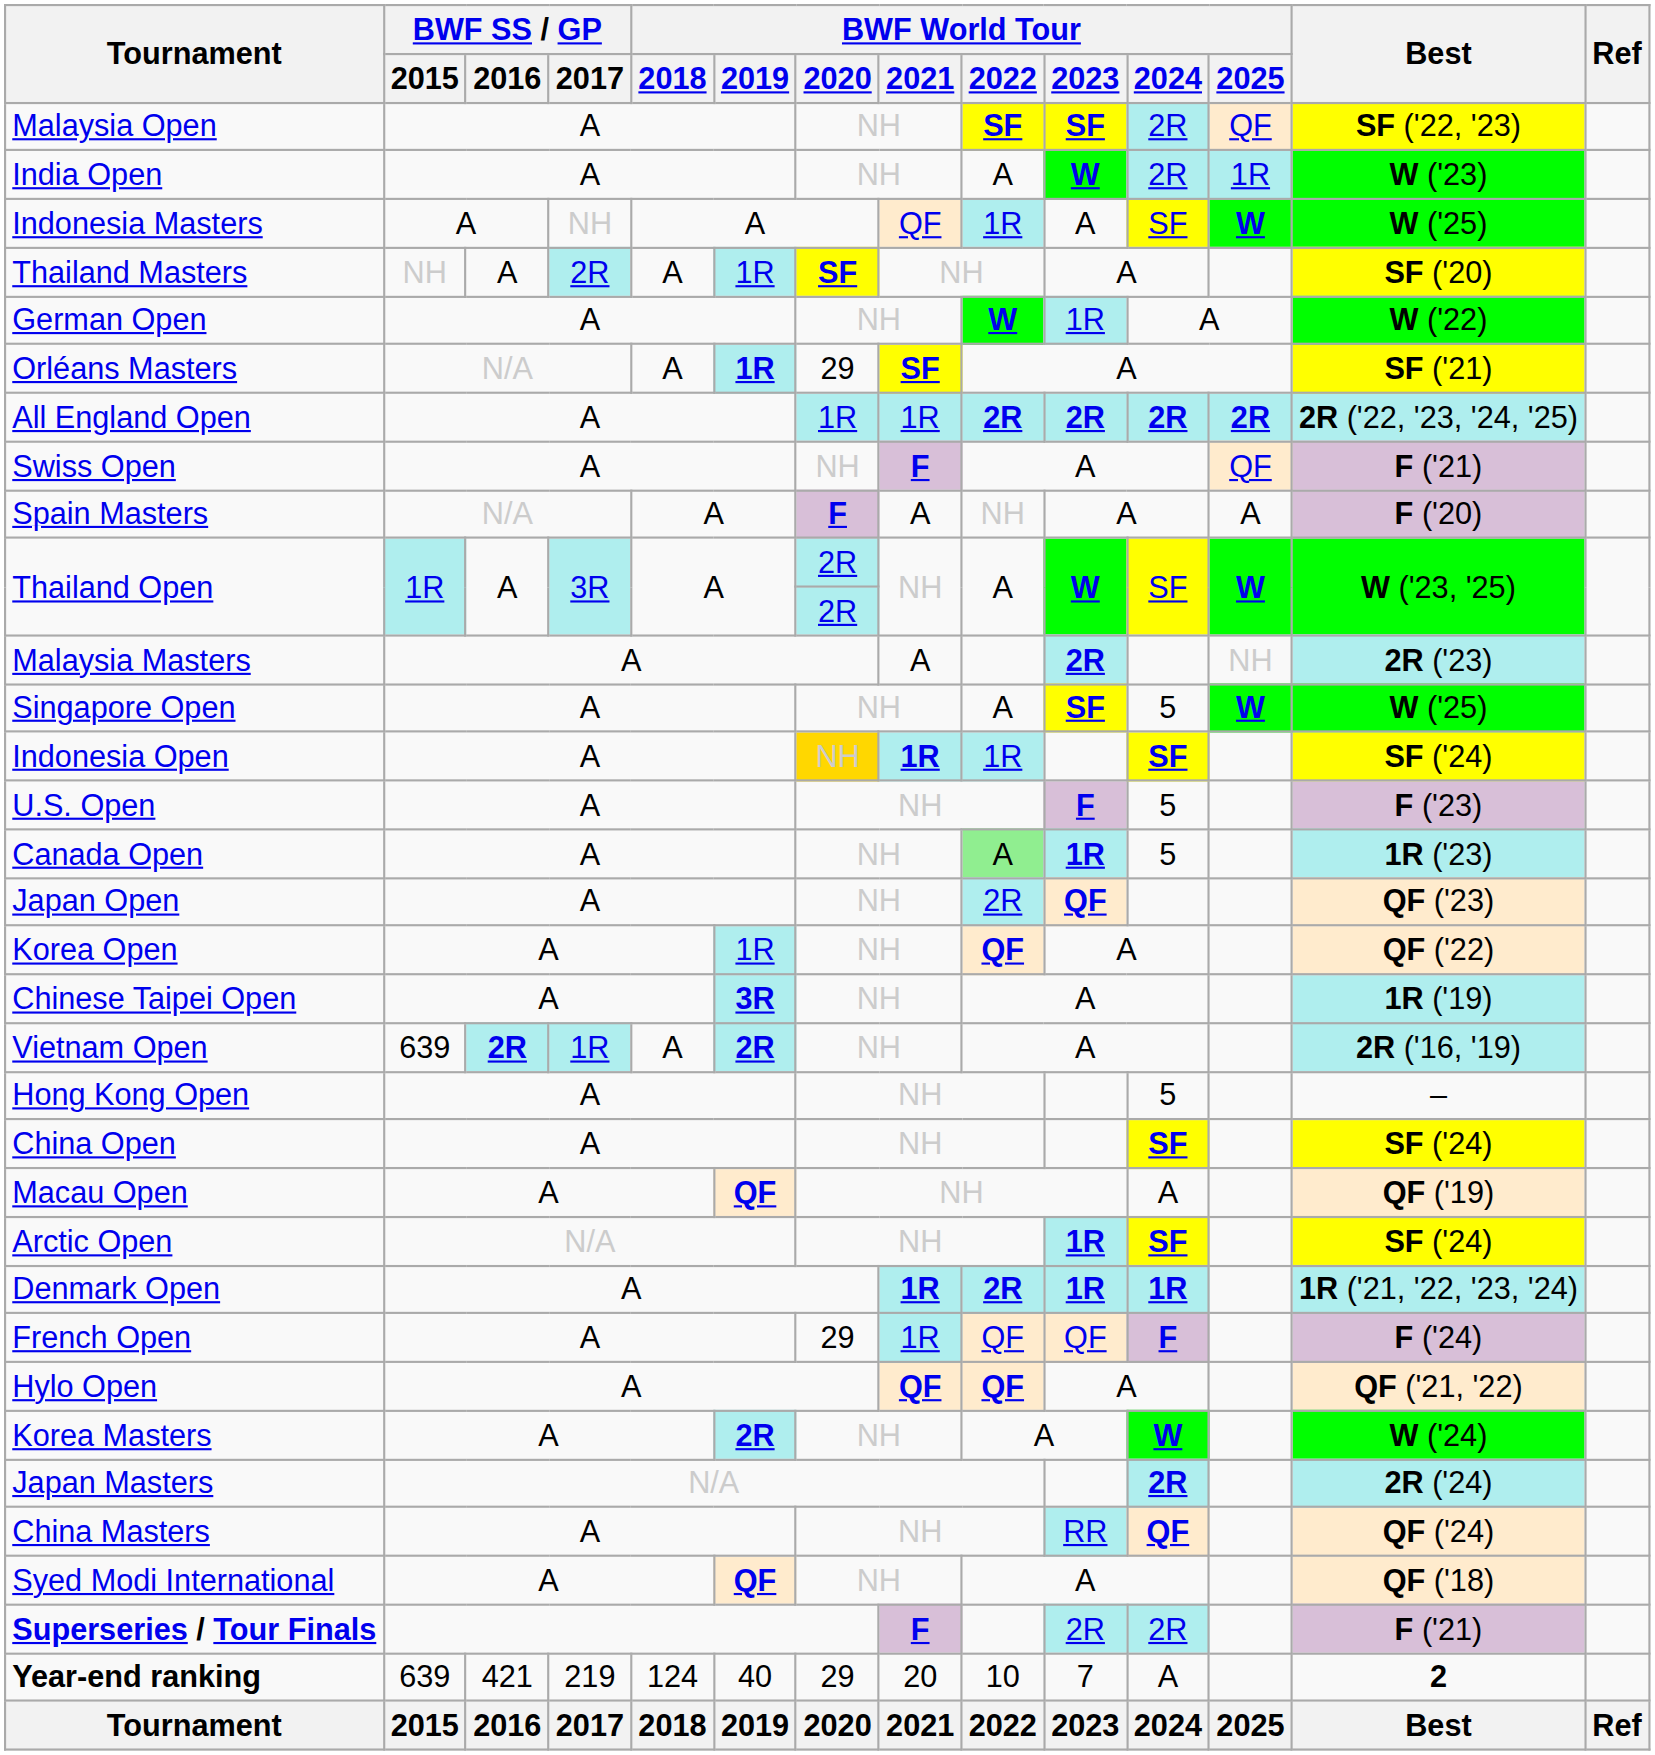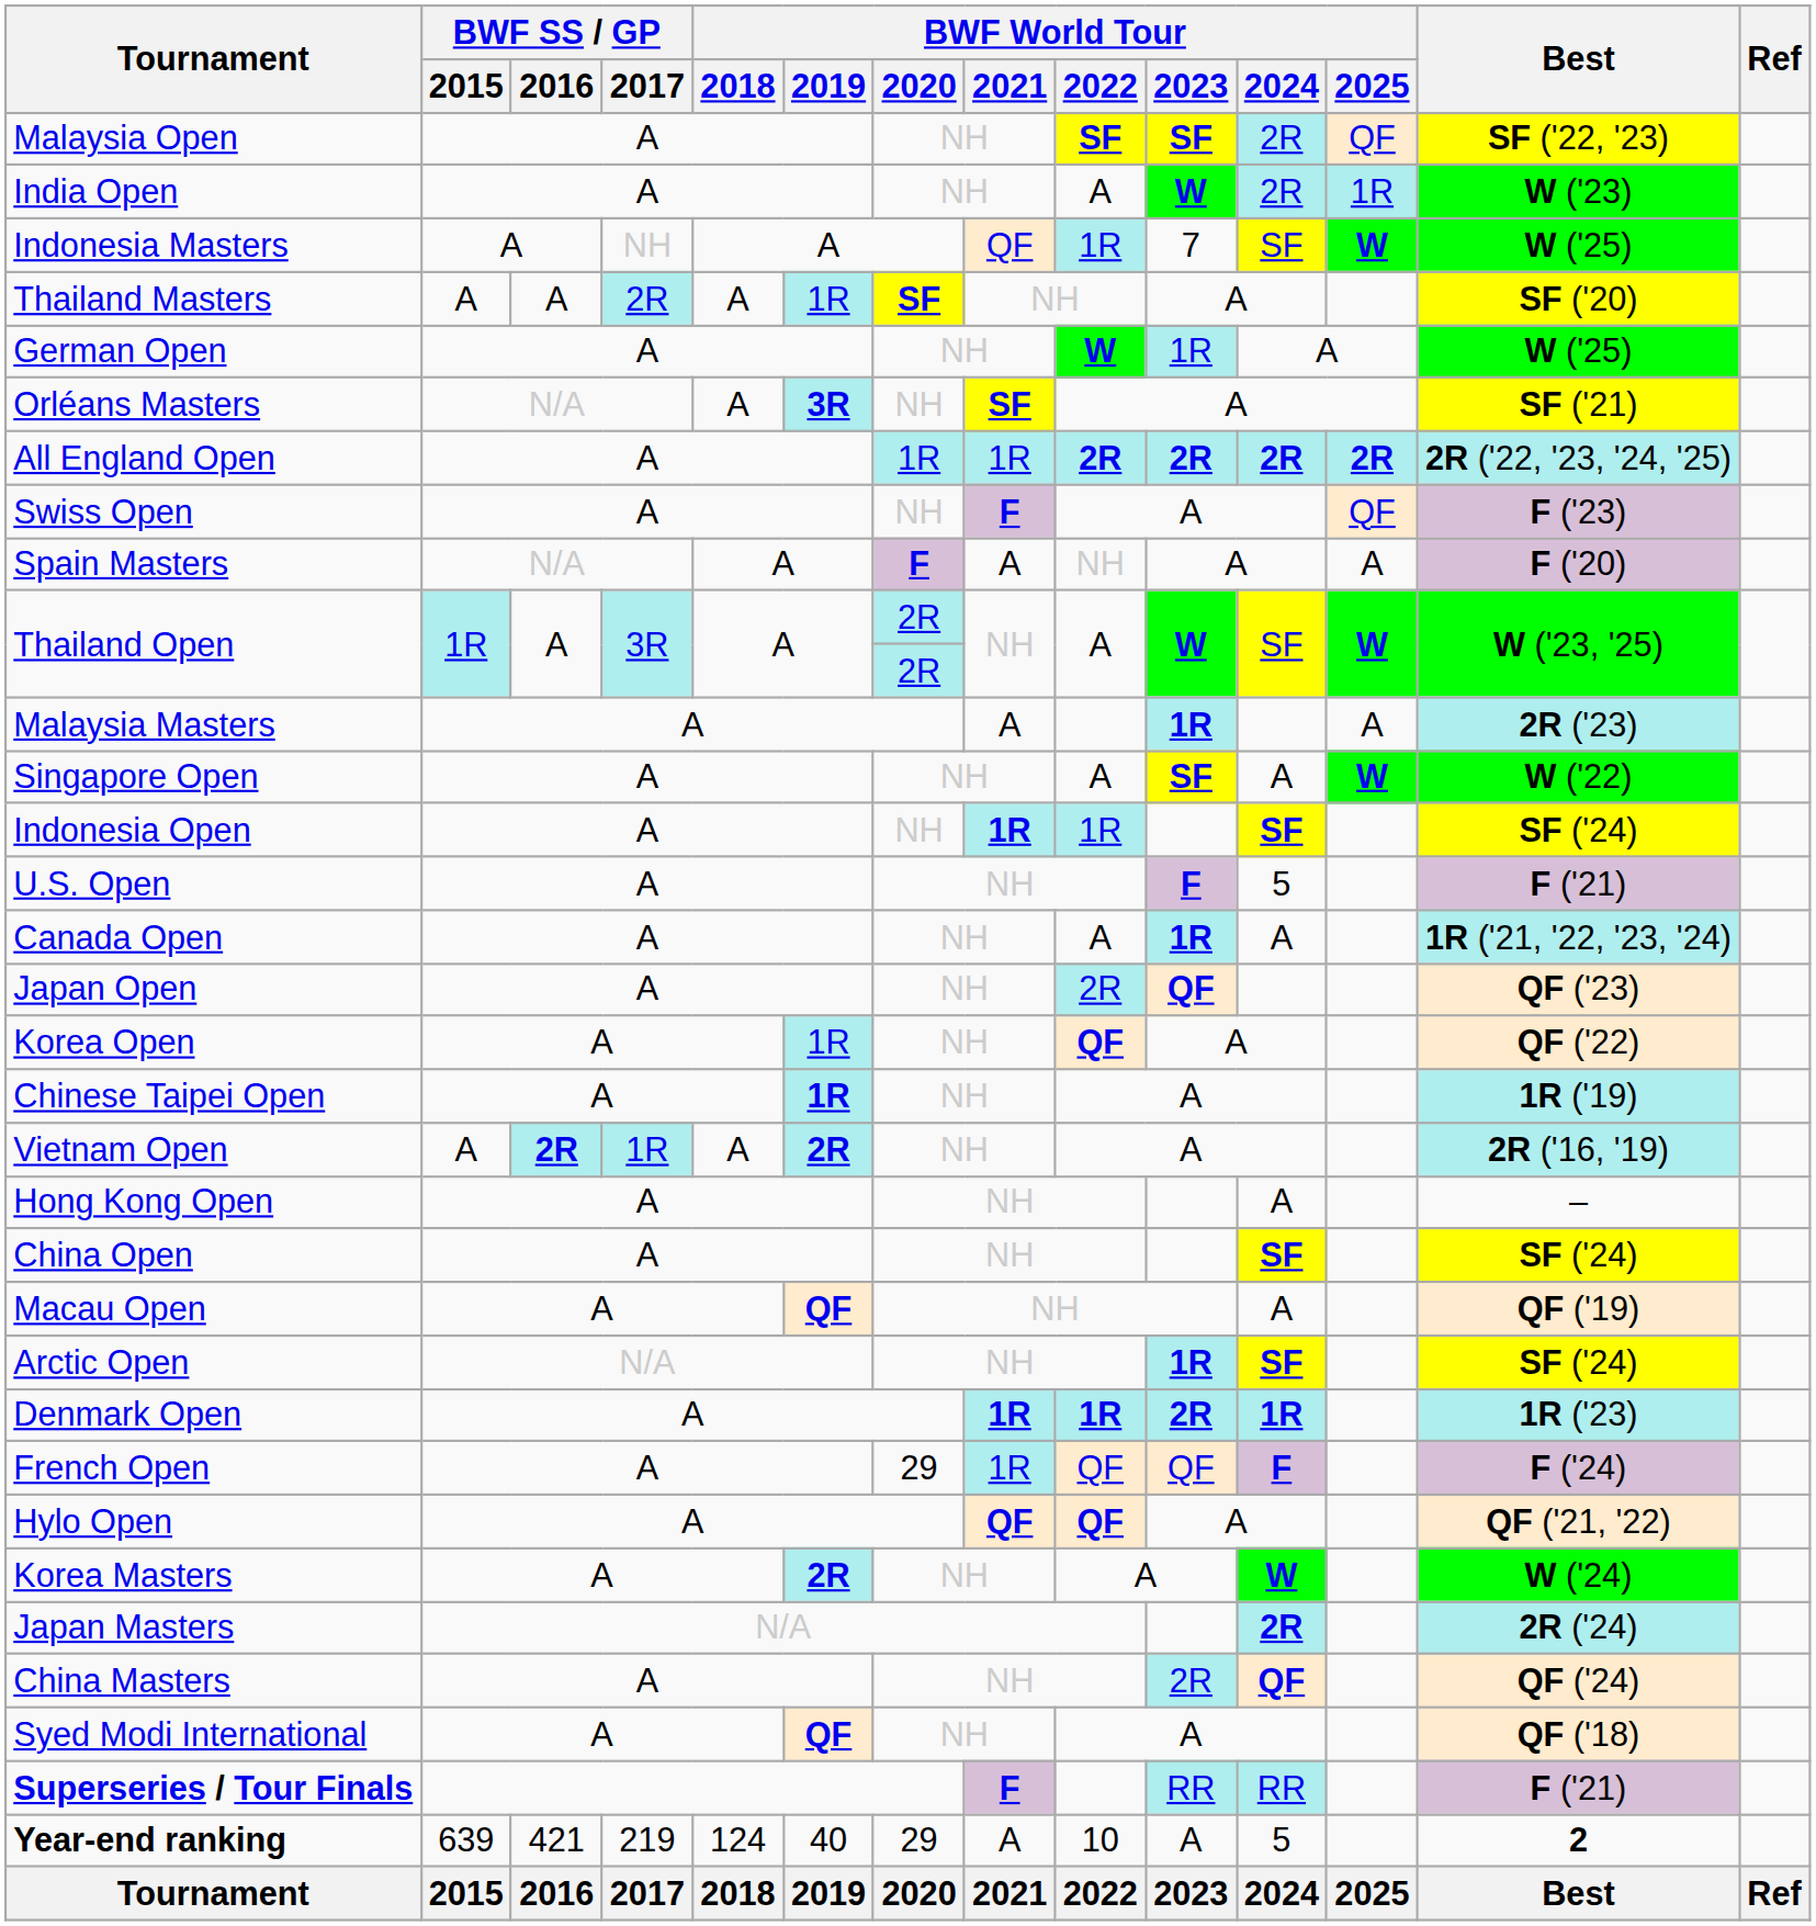Indonesia Masters | BWF World Tour / 2023: A -> 7
Thailand Masters | BWF SS / GP / 2015: NH -> A
German Open | Best: W ('22) -> W ('25)
Orléans Masters | BWF World Tour / 2019: 1R -> 3R
Orléans Masters | BWF World Tour / 2020: 29 -> NH
Swiss Open | Best: F ('21) -> F ('23)
Malaysia Masters | BWF World Tour / 2023: 2R -> 1R
Malaysia Masters | BWF World Tour / 2025: NH -> A
Singapore Open | BWF World Tour / 2024: 5 -> A
Singapore Open | Best: W ('25) -> W ('22)
Indonesia Open | BWF World Tour / 2020: gold background -> no background
U.S. Open | Best: F ('23) -> F ('21)
Canada Open | BWF World Tour / 2022: lightgreen background -> no background
Canada Open | BWF World Tour / 2024: 5 -> A
Canada Open | Best: 1R ('23) -> 1R ('21, '22, '23, '24)
Chinese Taipei Open | BWF World Tour / 2019: 3R -> 1R
Vietnam Open | BWF SS / GP / 2015: 639 -> A
Hong Kong Open | BWF World Tour / 2024: 5 -> A
Denmark Open | BWF World Tour / 2022: 2R -> 1R
Denmark Open | BWF World Tour / 2023: 1R -> 2R
Denmark Open | Best: 1R ('21, '22, '23, '24) -> 1R ('23)
China Masters | BWF World Tour / 2023: RR -> 2R
Superseries / Tour Finals | BWF World Tour / 2023: 2R -> RR
Superseries / Tour Finals | BWF World Tour / 2024: 2R -> RR
Year-end ranking | BWF World Tour / 2021: 20 -> A
Year-end ranking | BWF World Tour / 2023: 7 -> A
Year-end ranking | BWF World Tour / 2024: A -> 5
